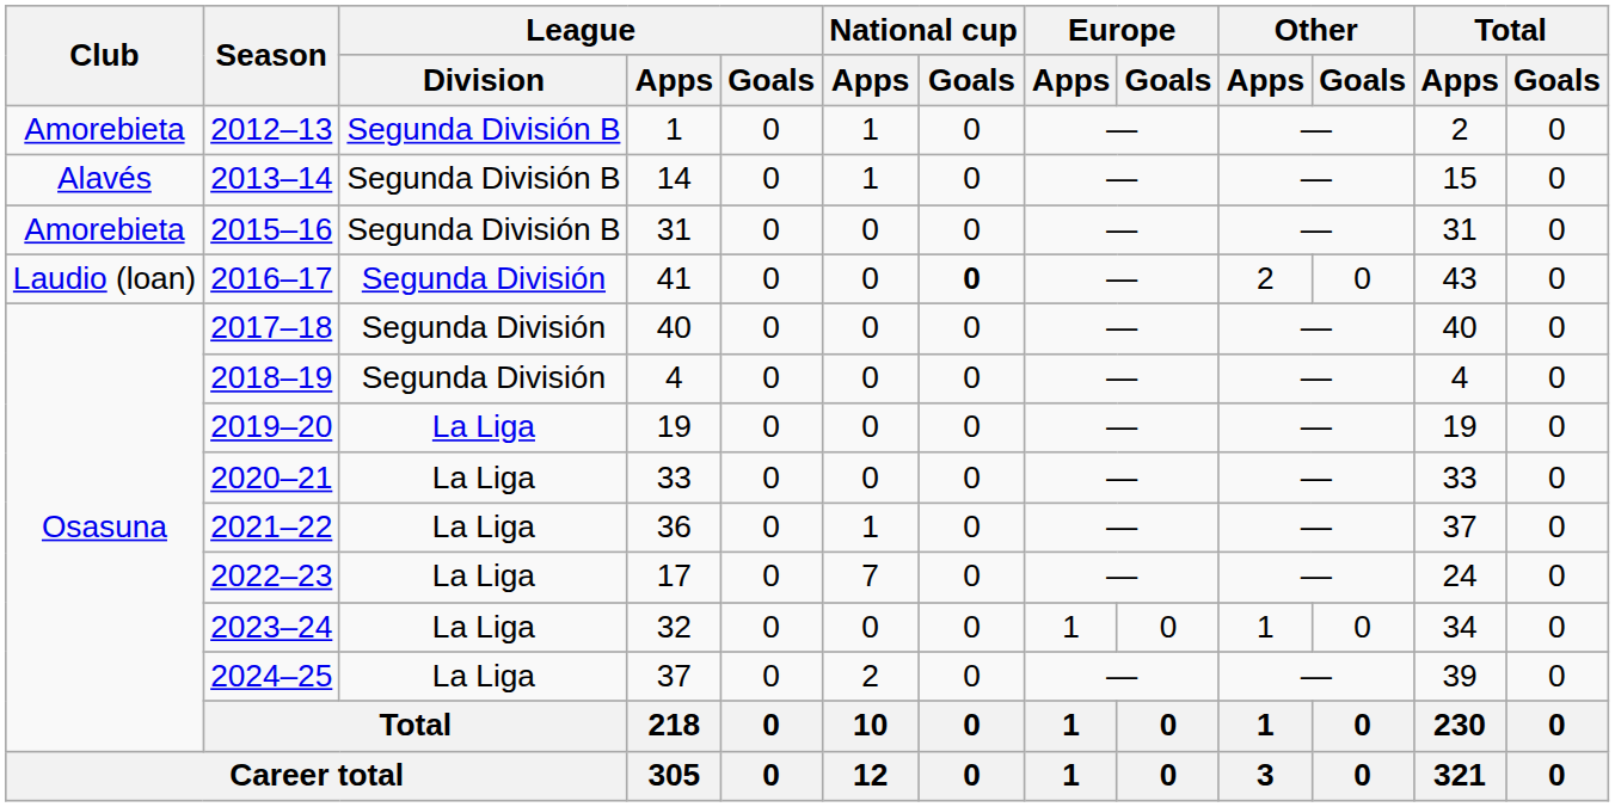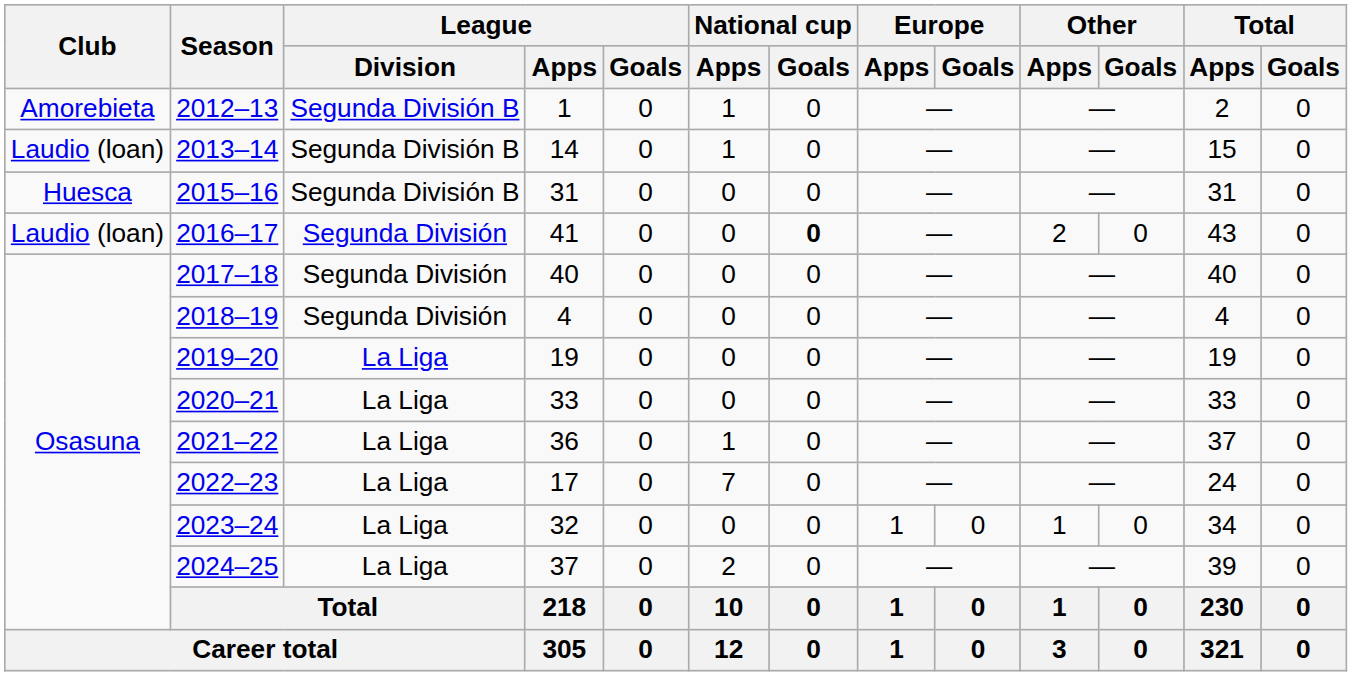2013–14 | Club: Alavés -> Laudio (loan)
2015–16 | Club: Amorebieta -> Huesca
